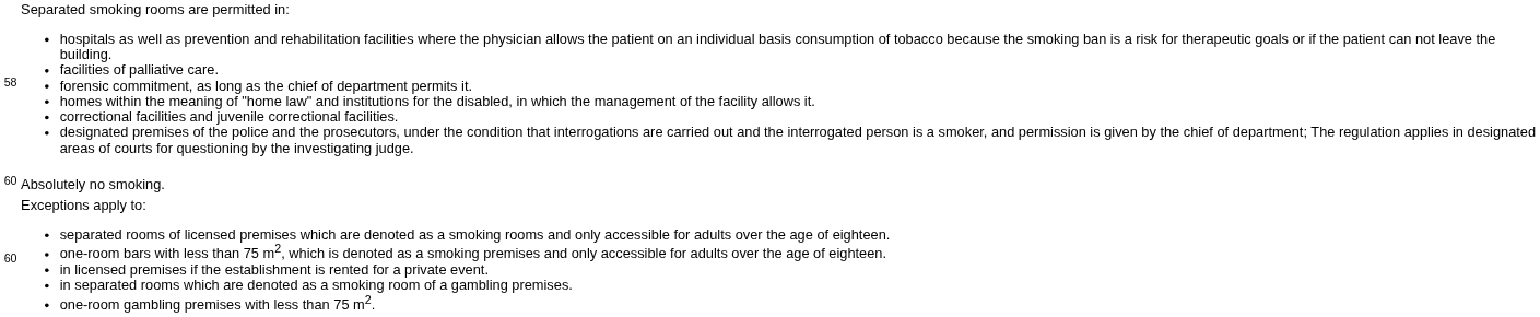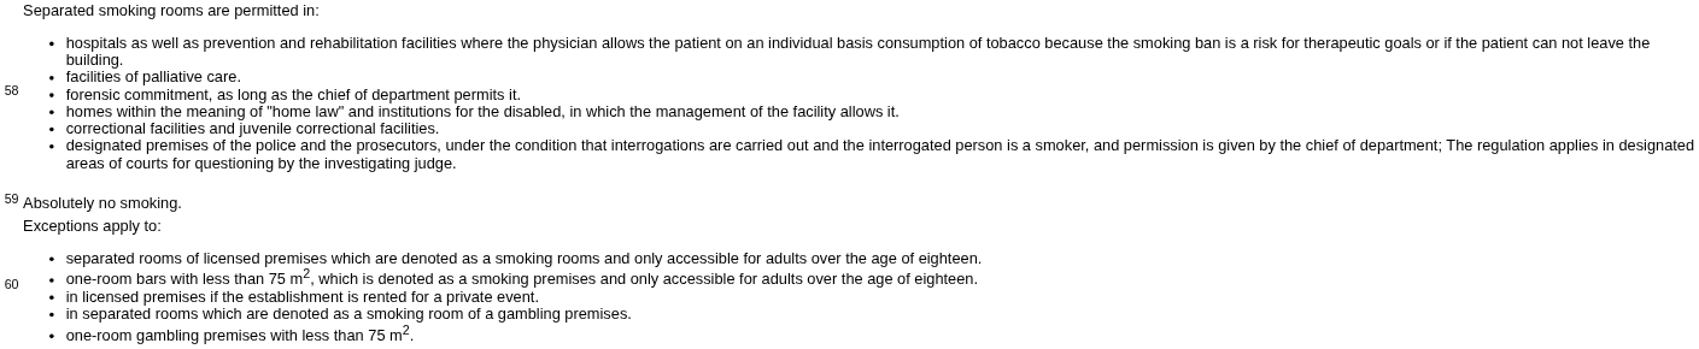Absolutely no smoking. | column 1: 60 -> 59
